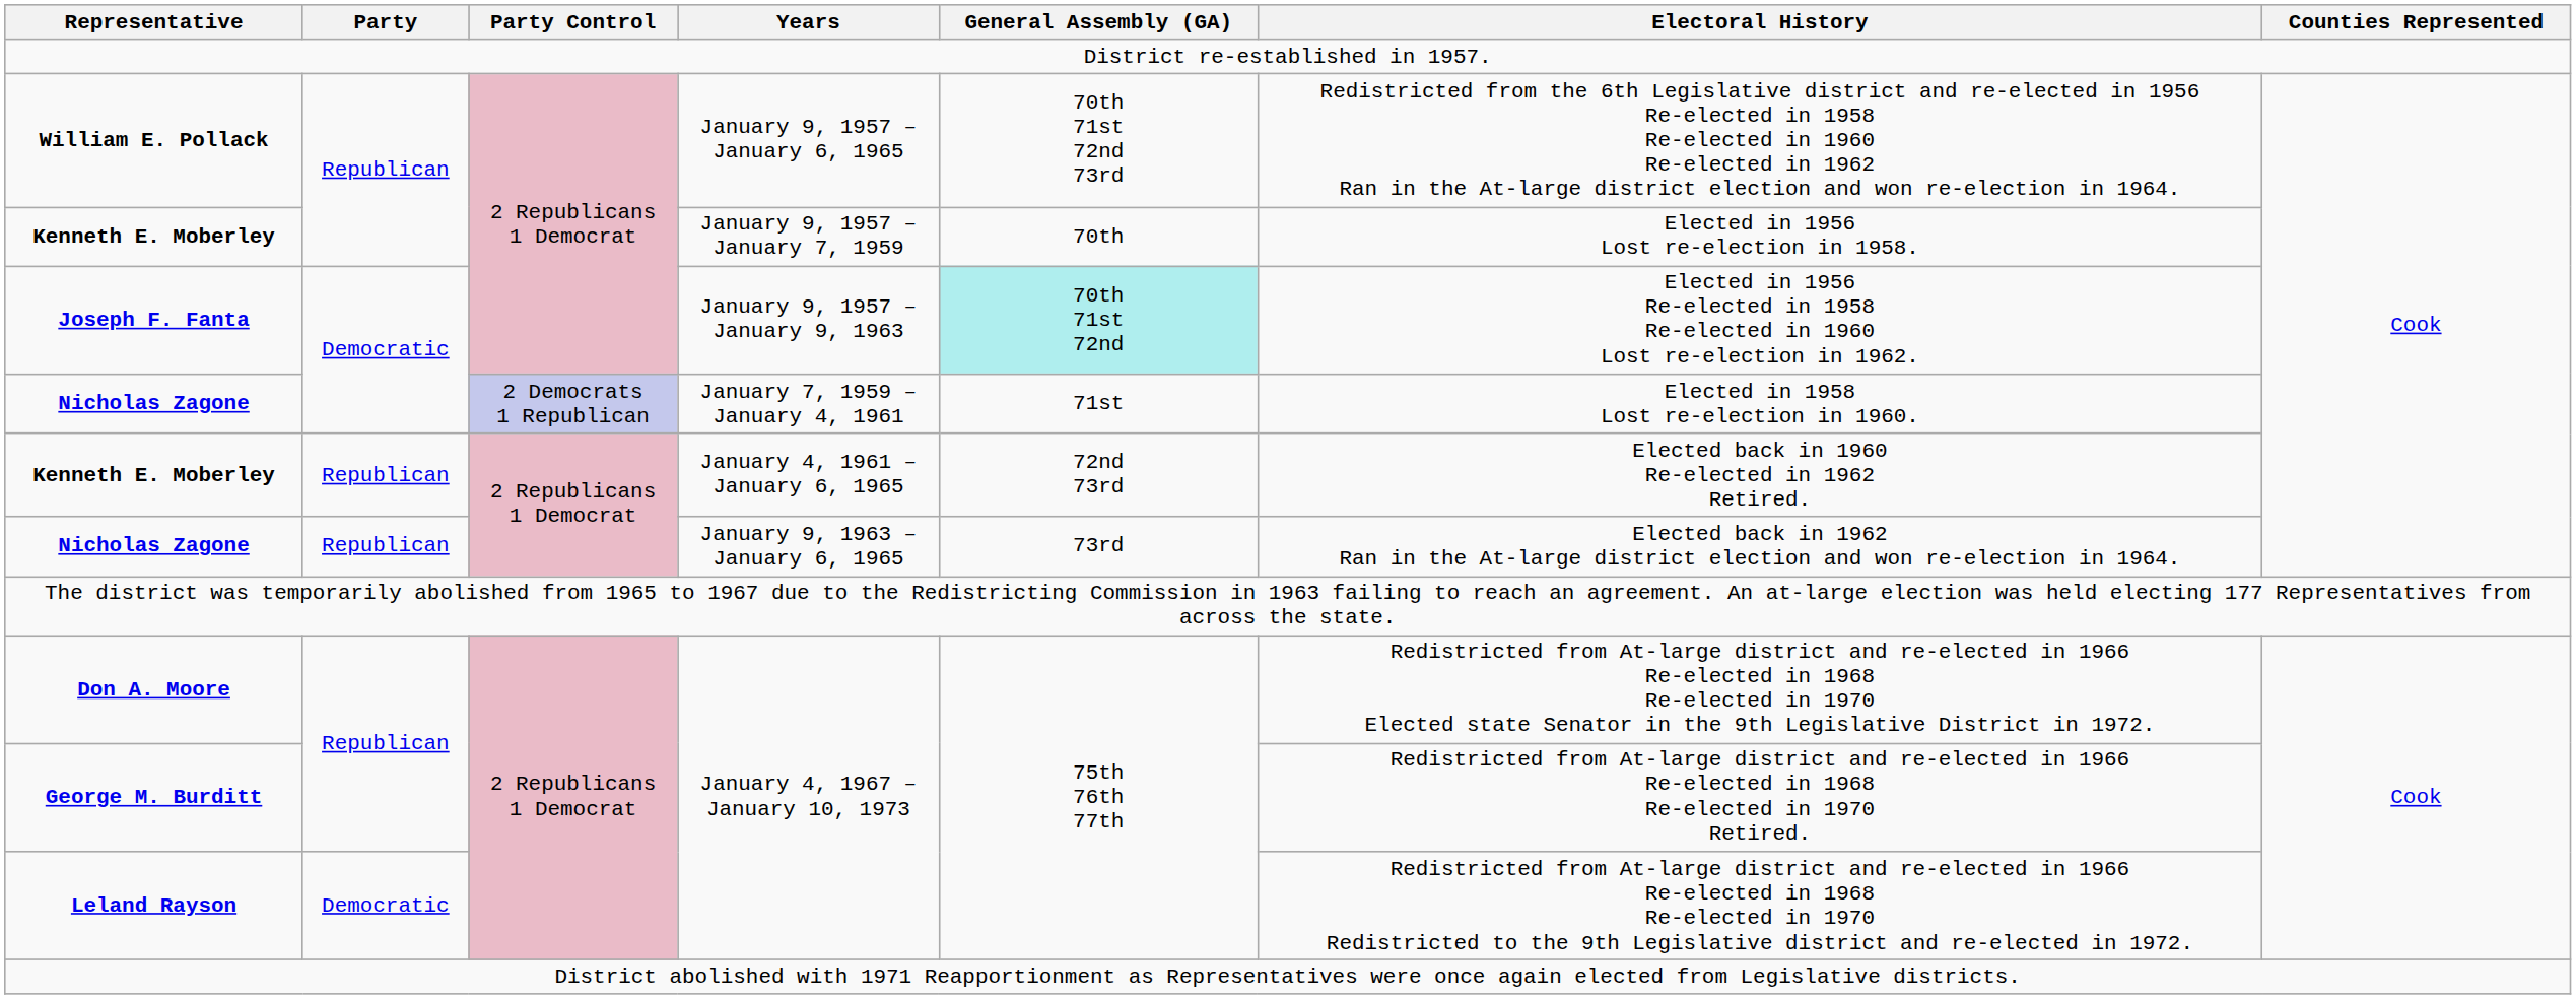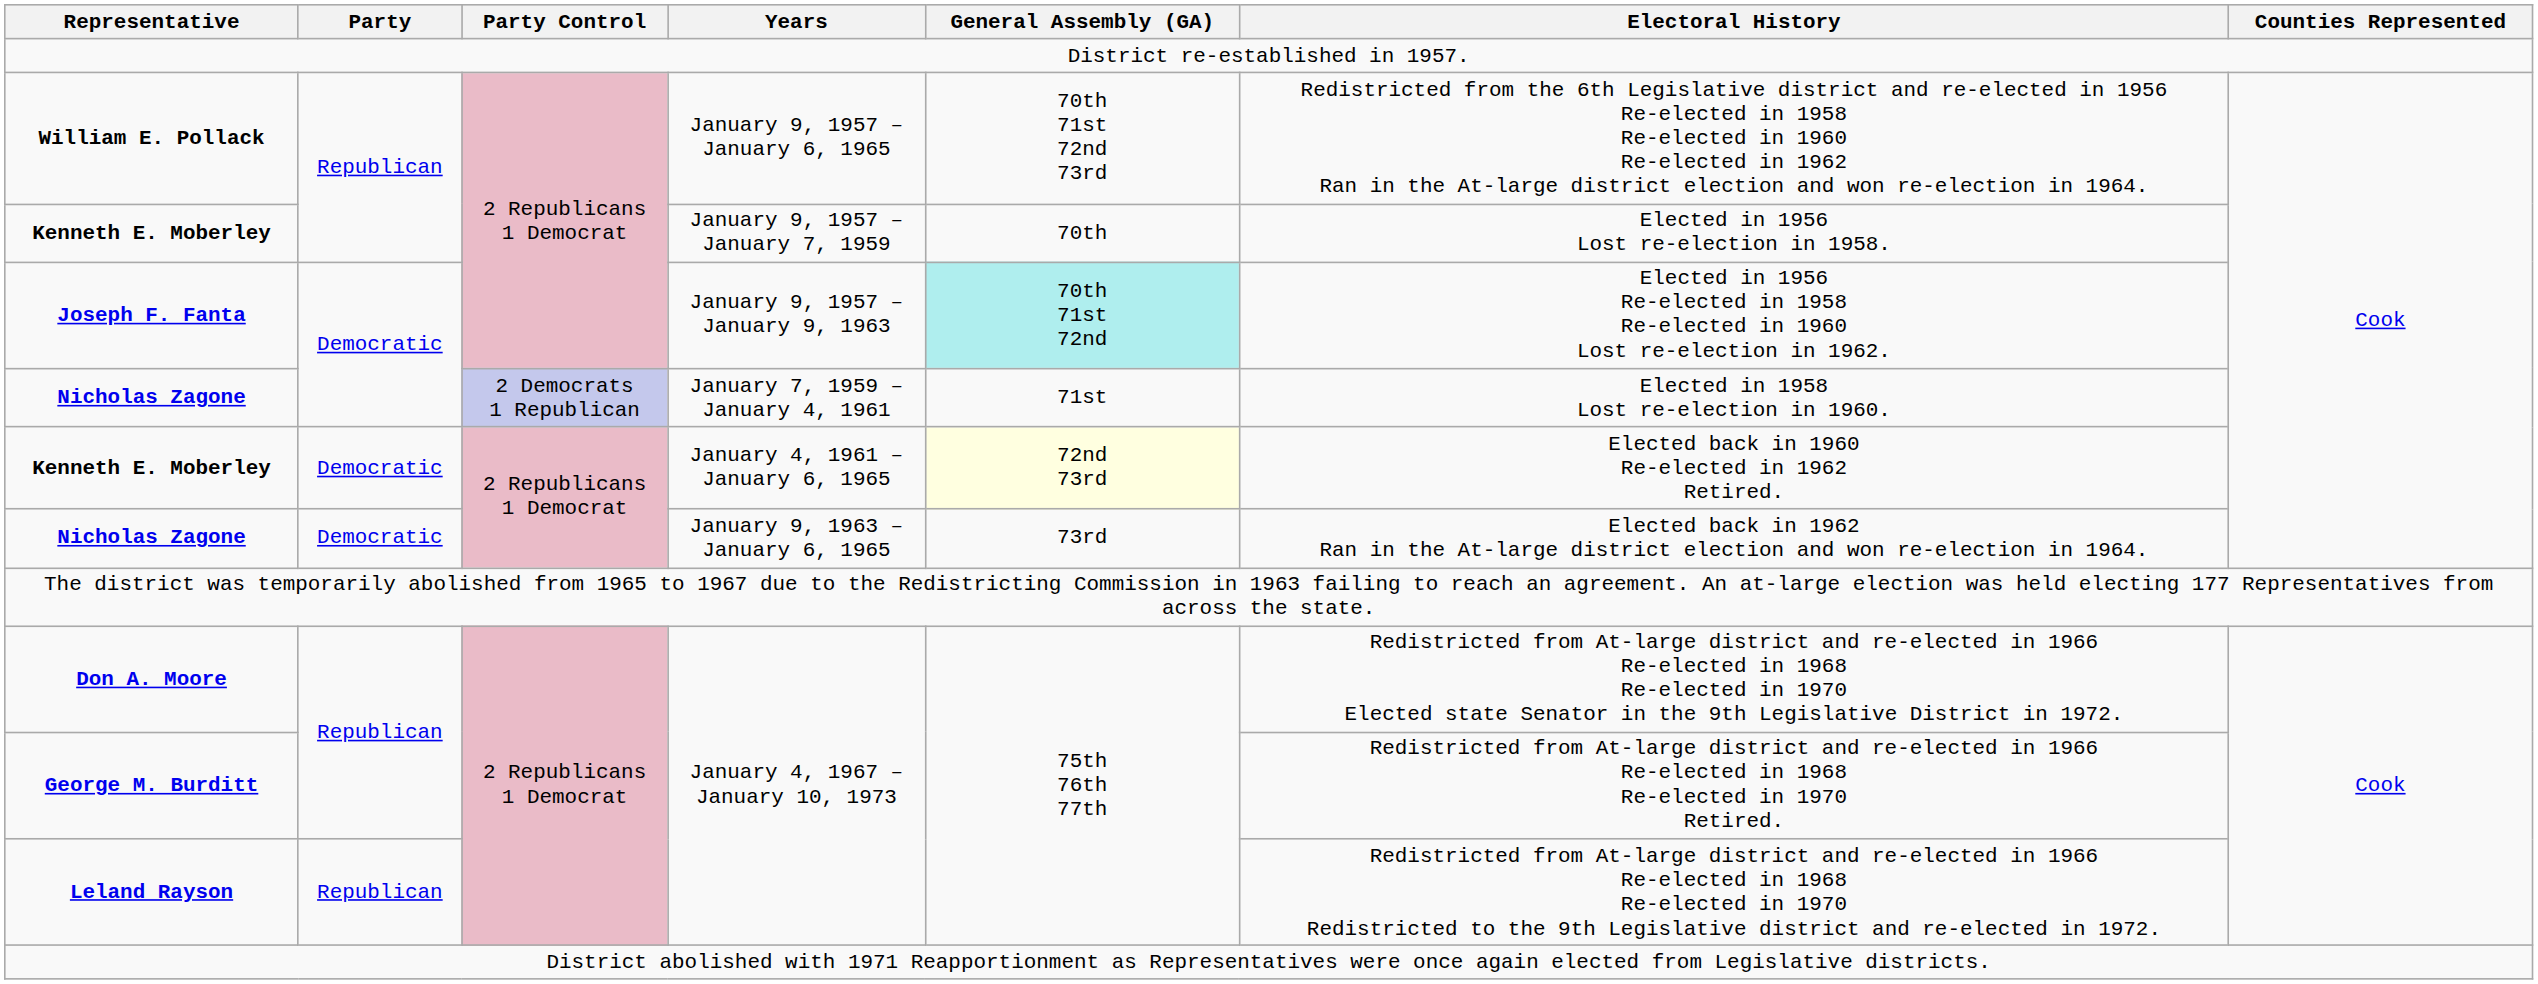Kenneth E. Moberley / January 4, 1961 – January 6, 1965 | Party: Republican -> Democratic
Kenneth E. Moberley / January 4, 1961 – January 6, 1965 | General Assembly (GA): no background -> lightyellow background
Nicholas Zagone / January 9, 1963 – January 6, 1965 | Party: Republican -> Democratic
Leland Rayson | Party: Democratic -> Republican
